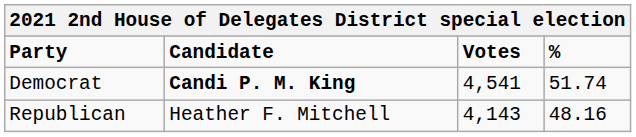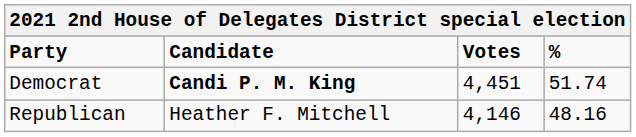Democrat | Votes: 4,541 -> 4,451
Republican | Votes: 4,143 -> 4,146
